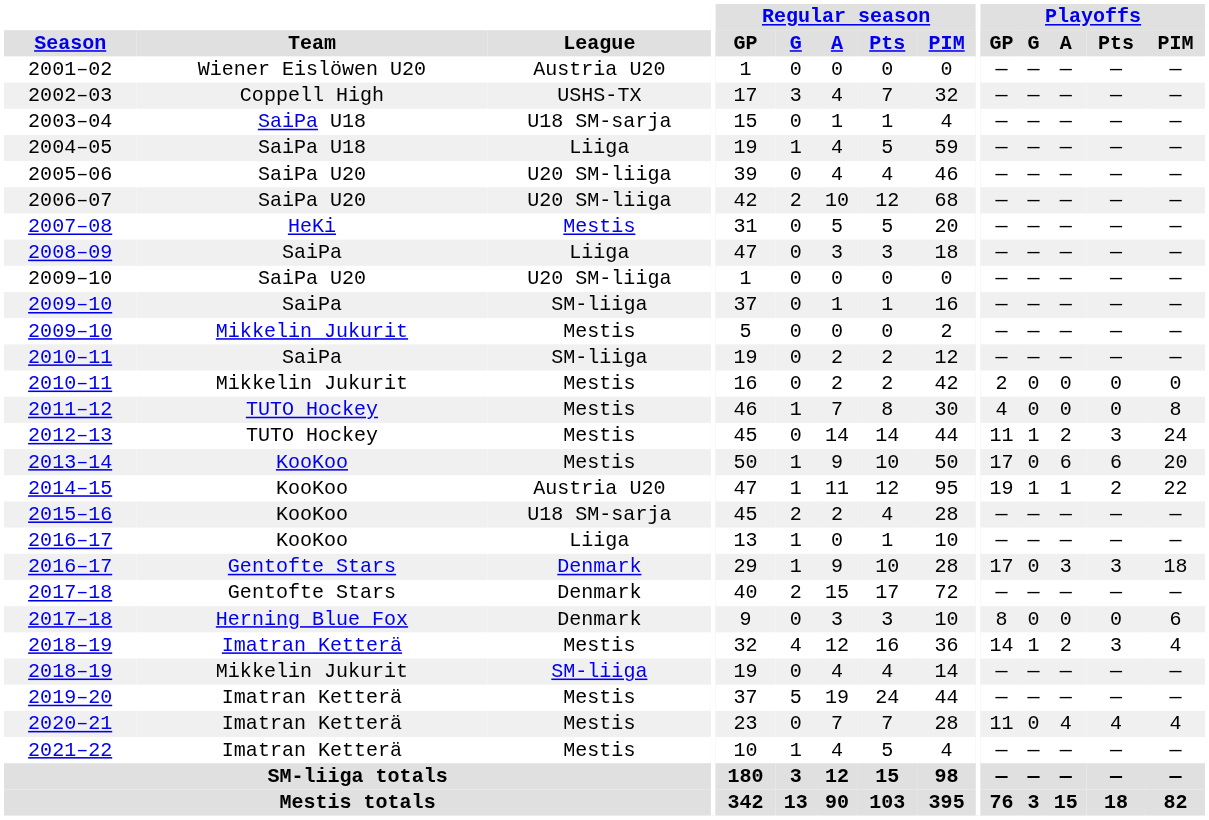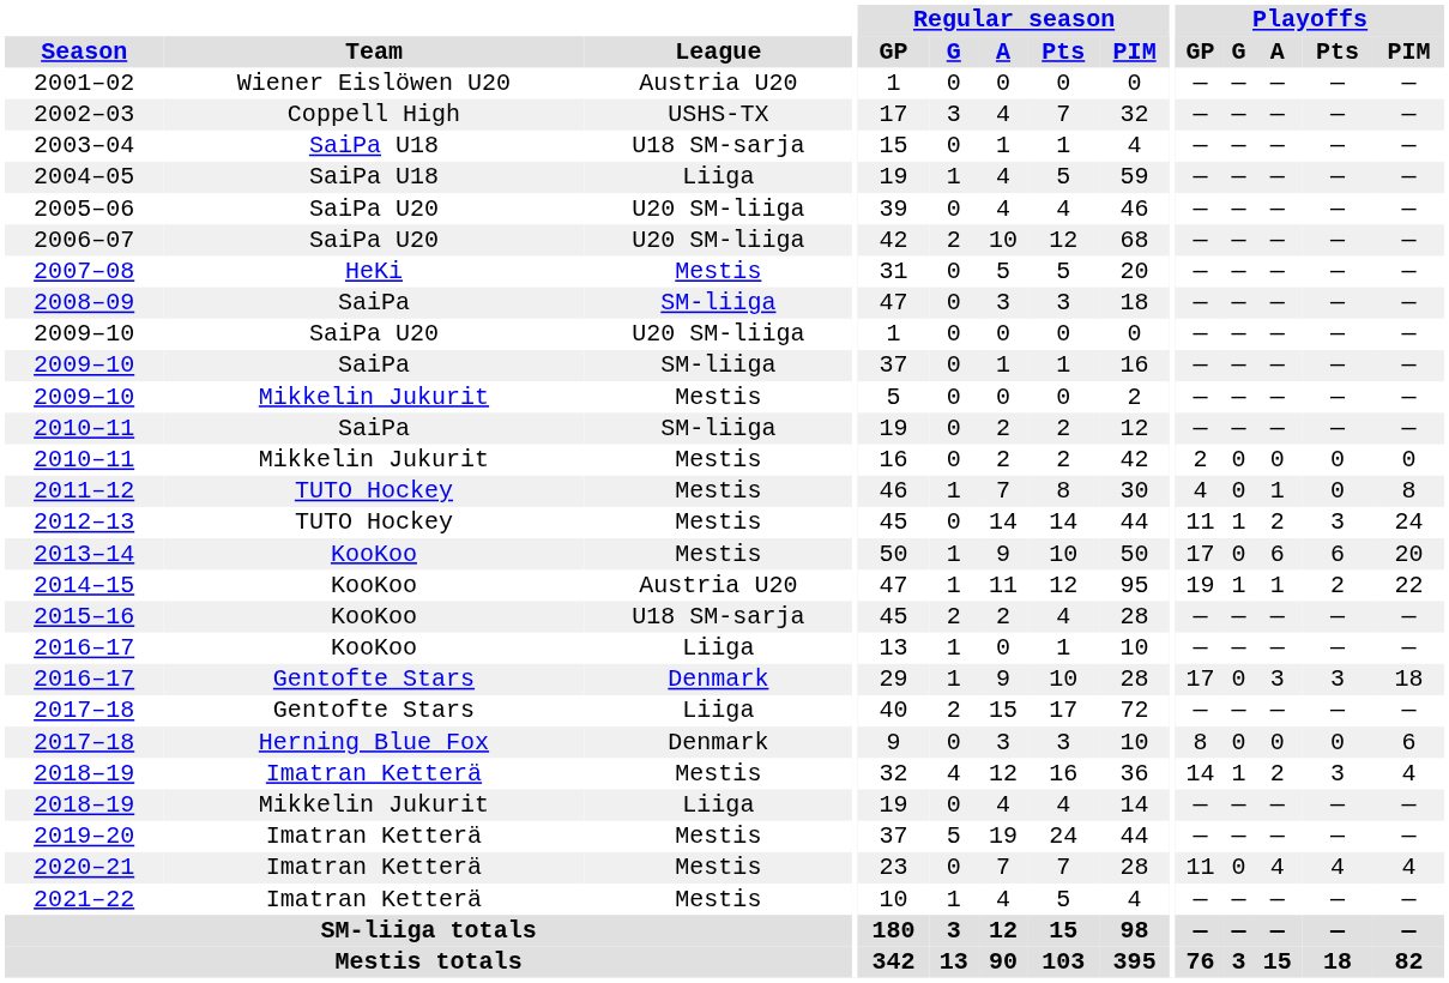2008–09 | League: Liiga -> SM-liiga
2011–12 | Playoffs / A: 0 -> 1
2017–18 / Gentofte Stars | League: Denmark -> Liiga
2018–19 / Mikkelin Jukurit | League: SM-liiga -> Liiga
